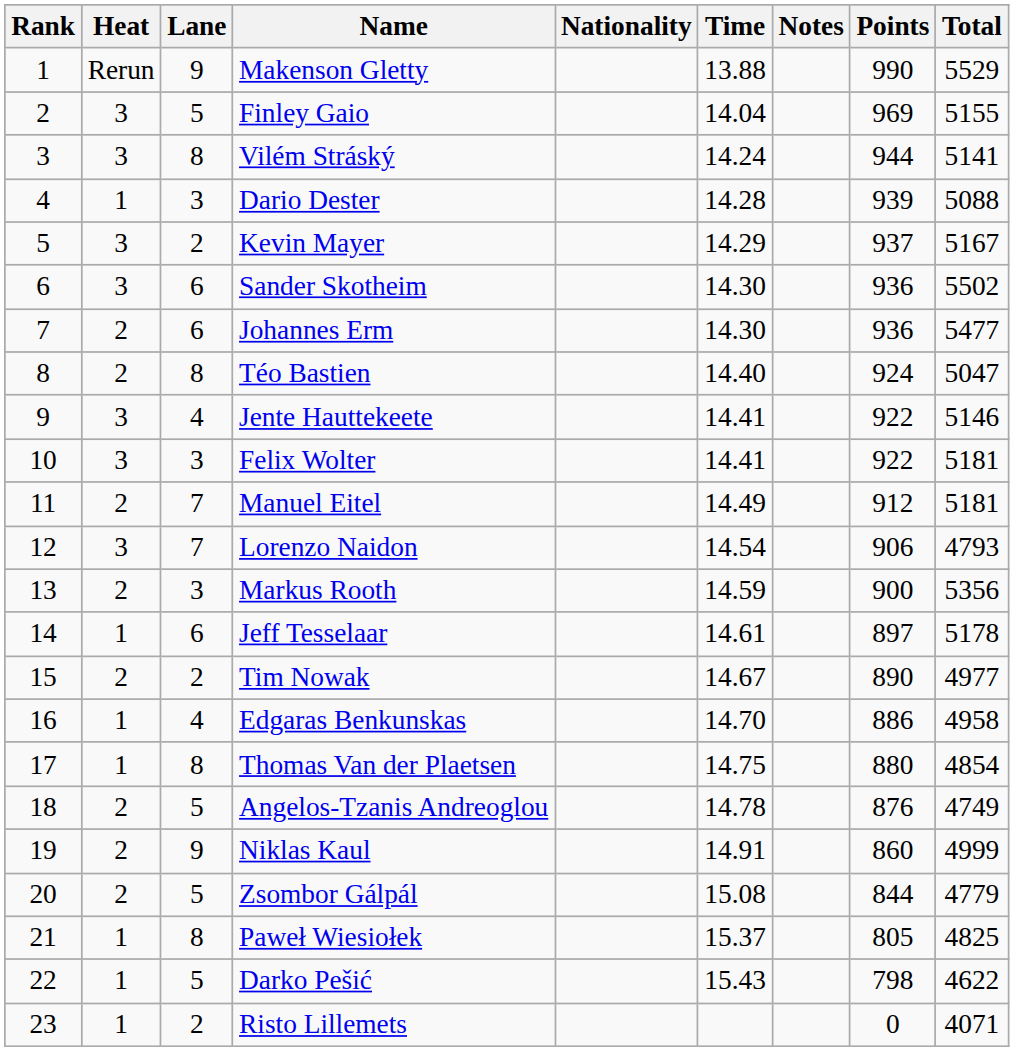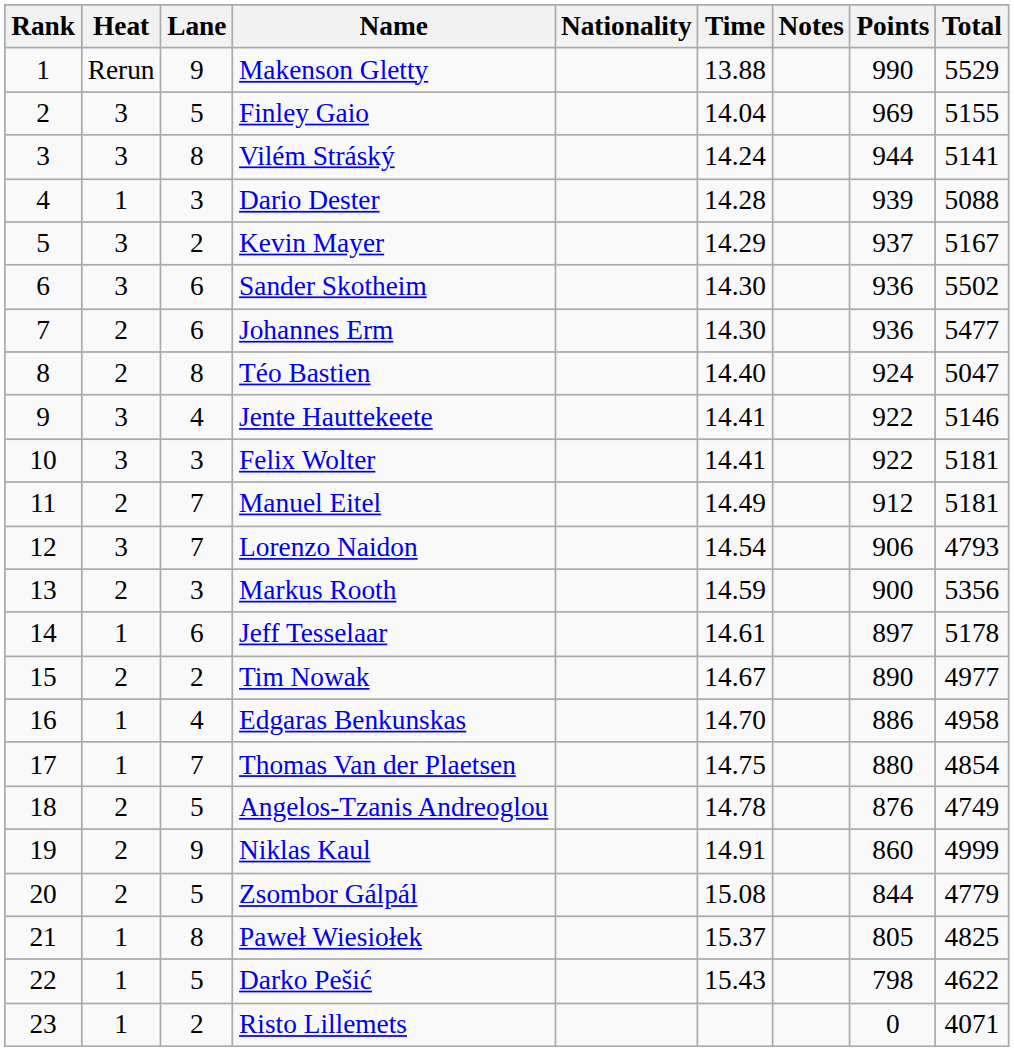Thomas Van der Plaetsen | Lane: 8 -> 7
